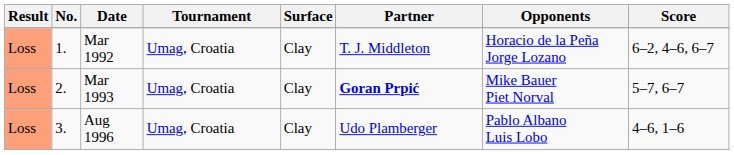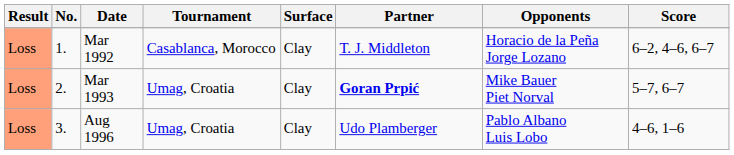Mar 1992 | Tournament: Umag, Croatia -> Casablanca, Morocco
